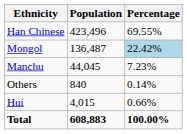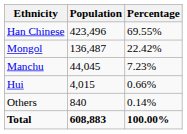Mongol | Percentage: lightblue background -> no background
rows swapped: Hui <-> Others
